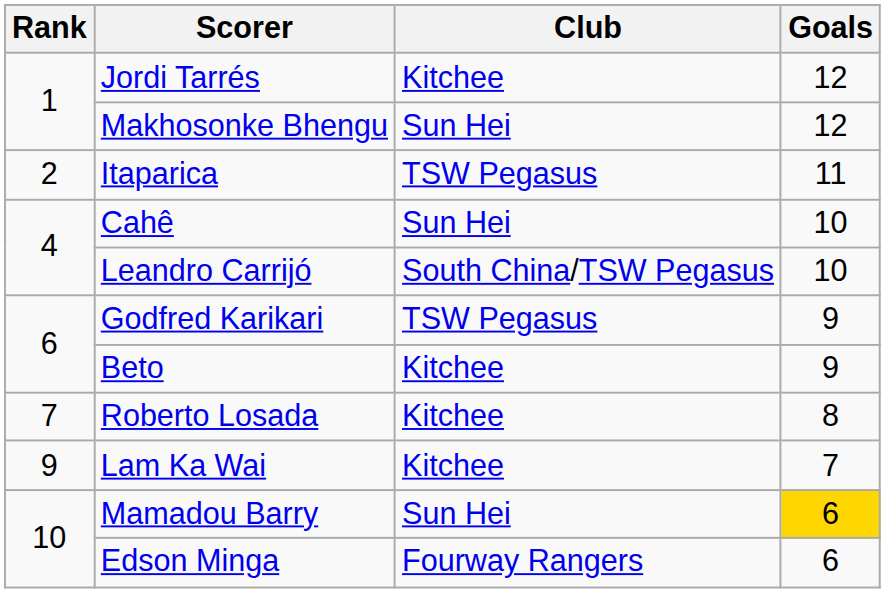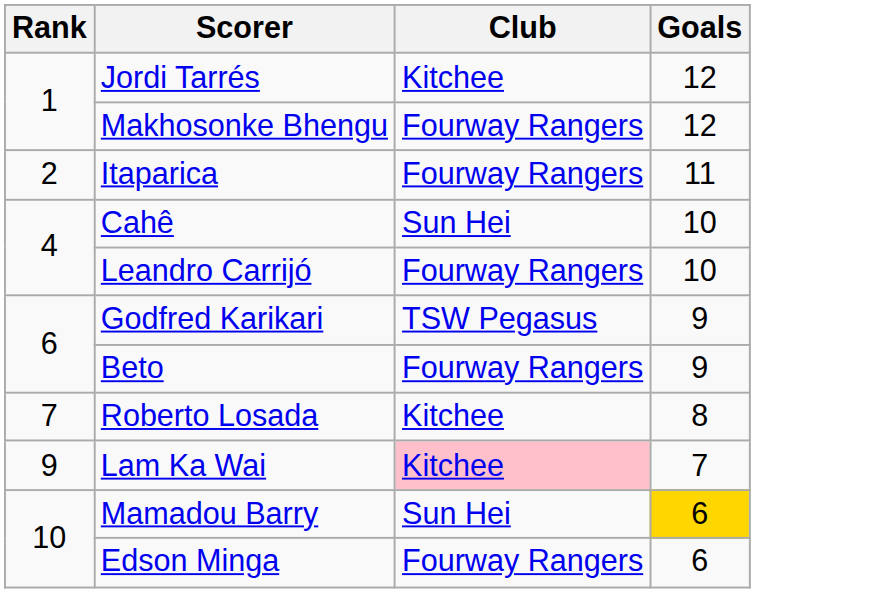Makhosonke Bhengu | Club: Sun Hei -> Fourway Rangers
Itaparica | Club: TSW Pegasus -> Fourway Rangers
Leandro Carrijó | Club: South China/TSW Pegasus -> Fourway Rangers
Beto | Club: Kitchee -> Fourway Rangers
Lam Ka Wai | Club: no background -> pink background
